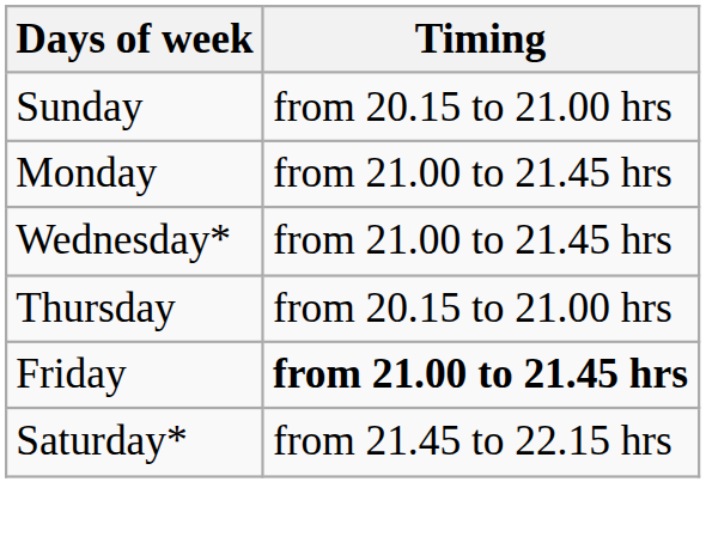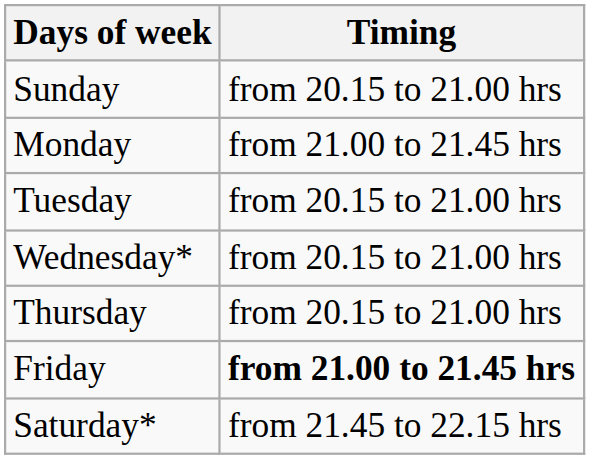+ row: Tuesday | from 20.15 to 21.00 hrs
Wednesday* | Timing: from 21.00 to 21.45 hrs -> from 20.15 to 21.00 hrs
